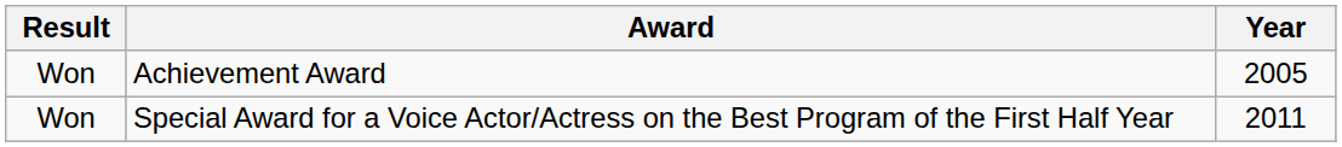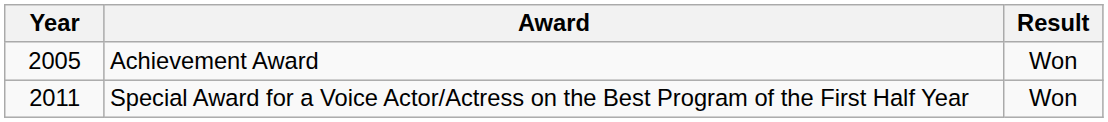columns swapped: Year <-> Result
